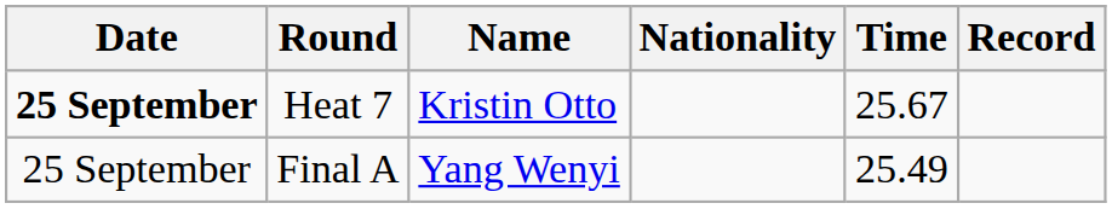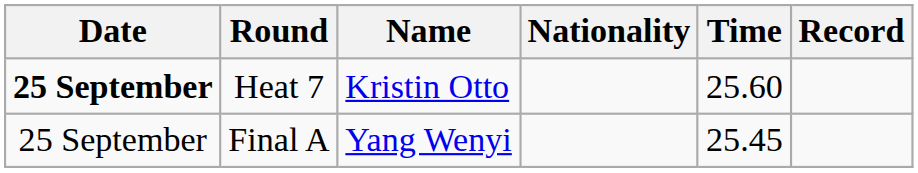Heat 7 | Time: 25.67 -> 25.60
Final A | Time: 25.49 -> 25.45
